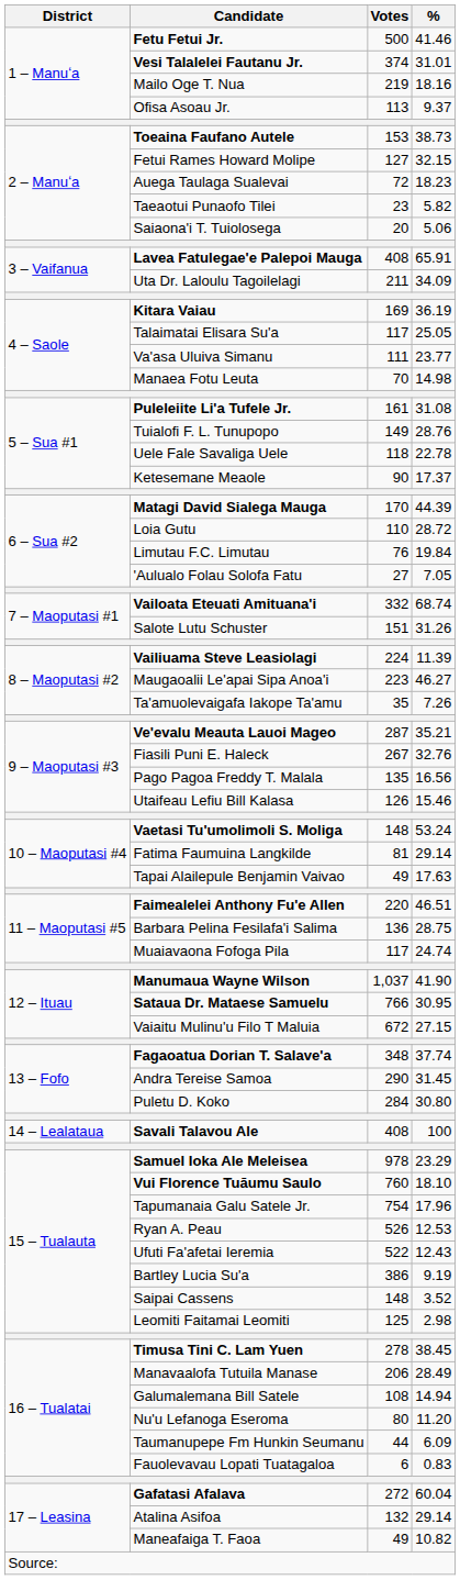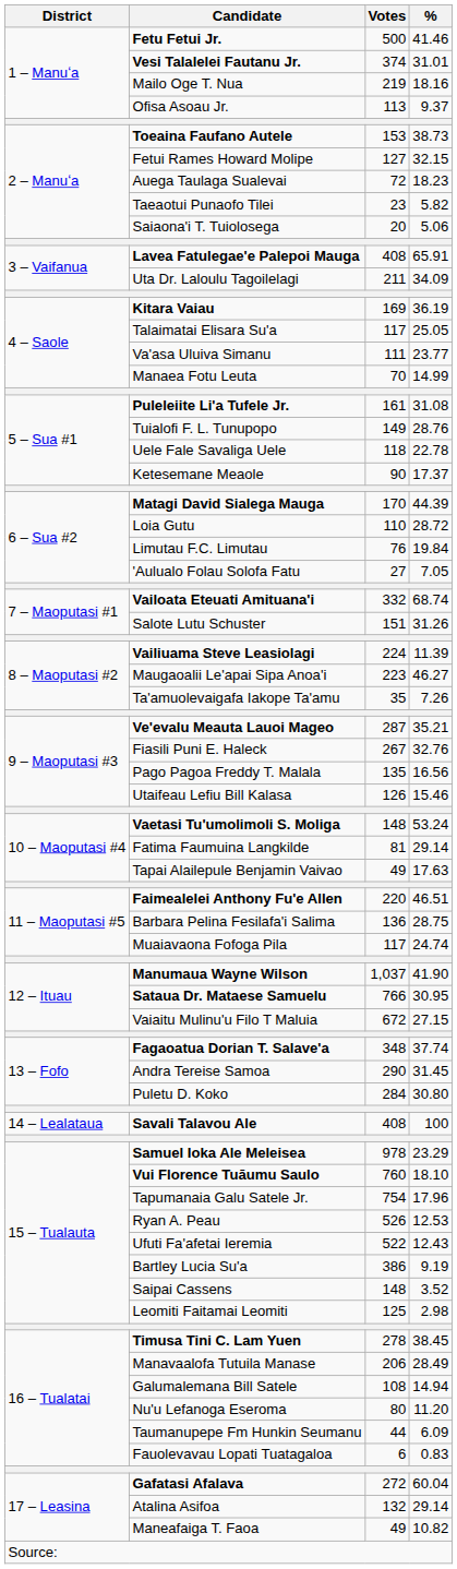Manaea Fotu Leuta | %: 14.98 -> 14.99
